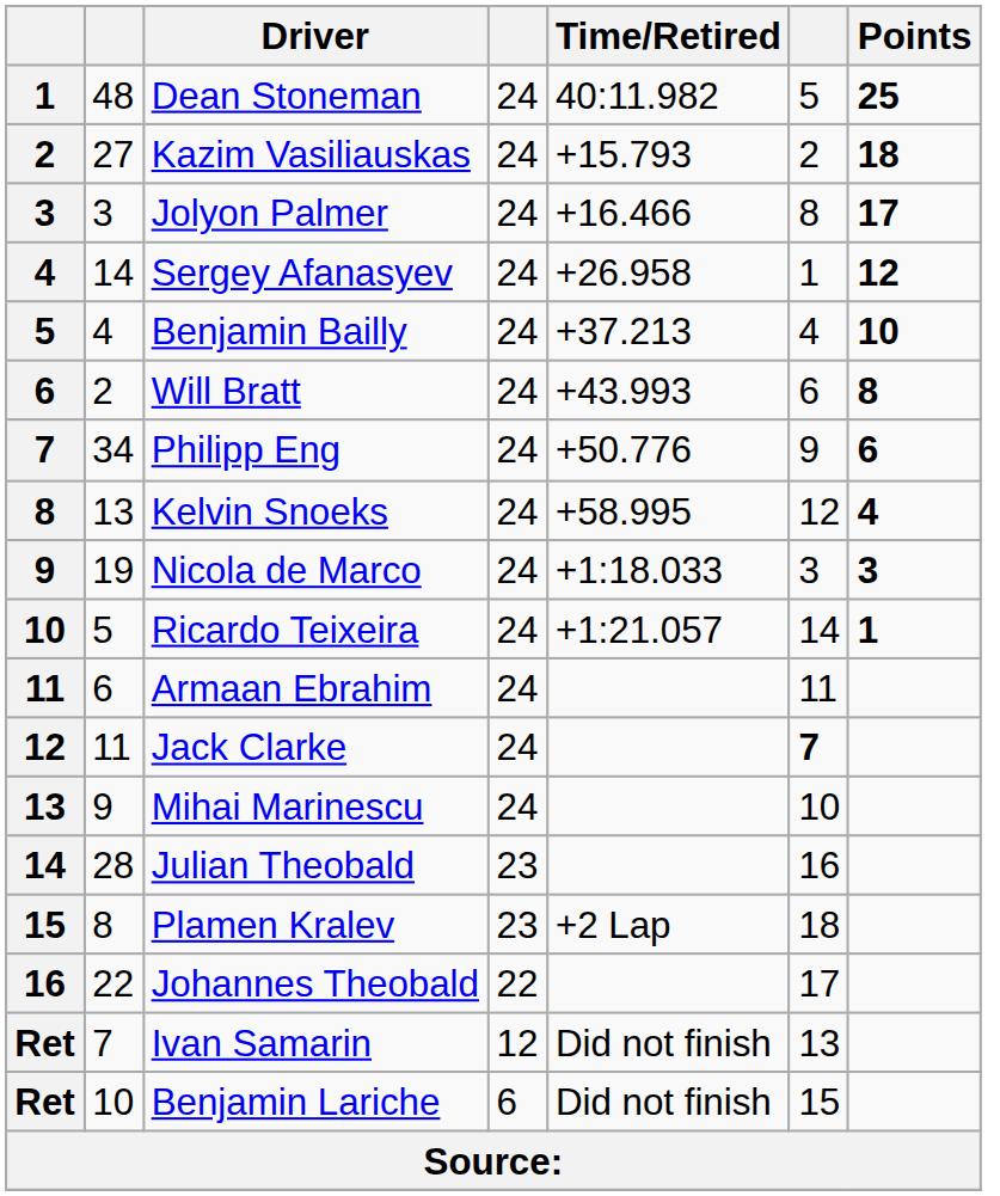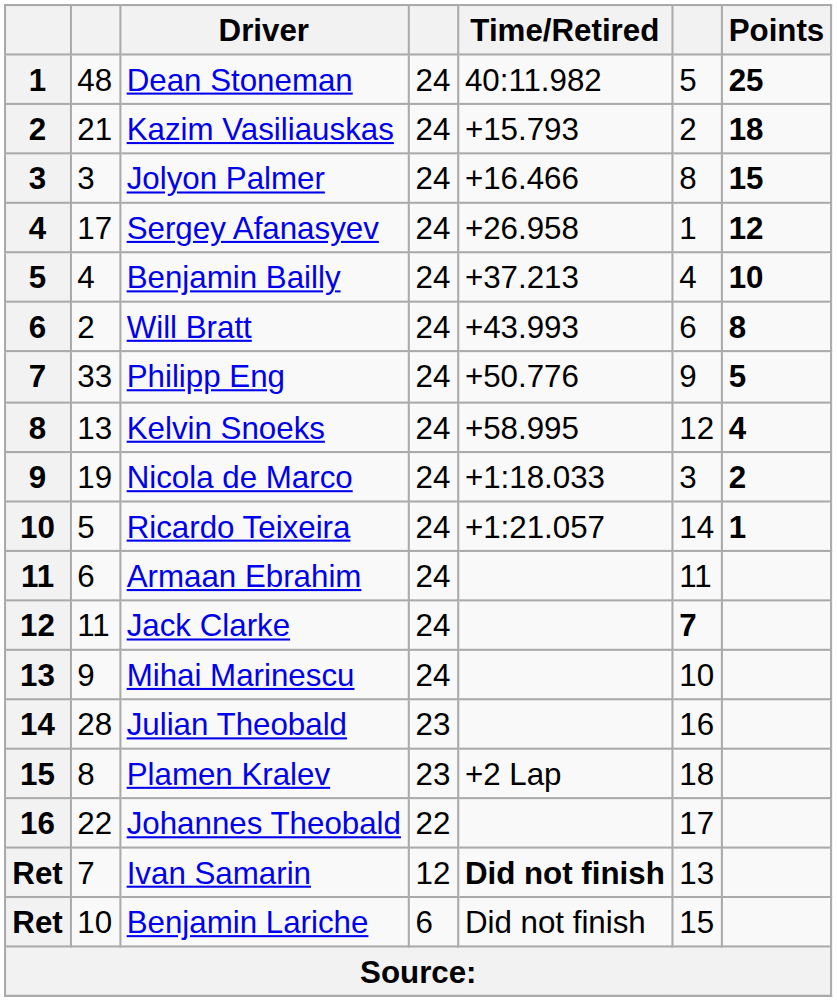Kazim Vasiliauskas | column 2: 27 -> 21
Jolyon Palmer | Points: 17 -> 15
Sergey Afanasyev | column 2: 14 -> 17
Philipp Eng | column 2: 34 -> 33
Philipp Eng | Points: 6 -> 5
Nicola de Marco | Points: 3 -> 2
Ivan Samarin | Time/Retired: normal -> bold
